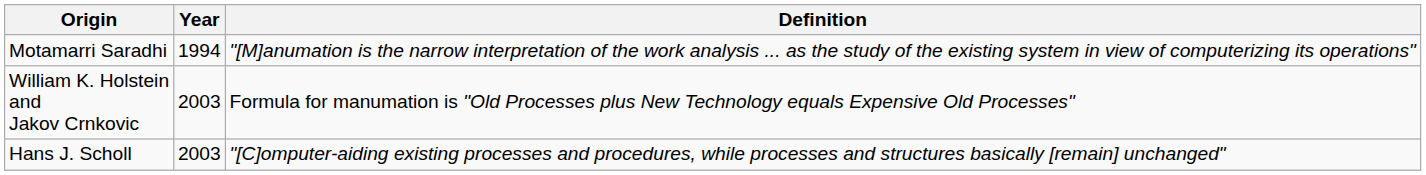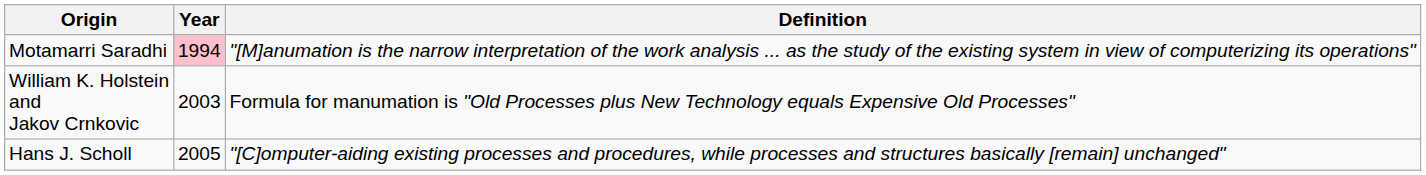Motamarri Saradhi | Year: no background -> pink background
Hans J. Scholl | Year: 2003 -> 2005
